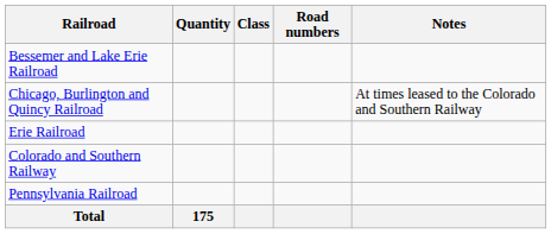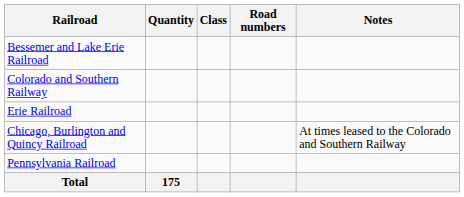rows swapped: Chicago, Burlington and Quincy Railroad <-> Colorado and Southern Railway
